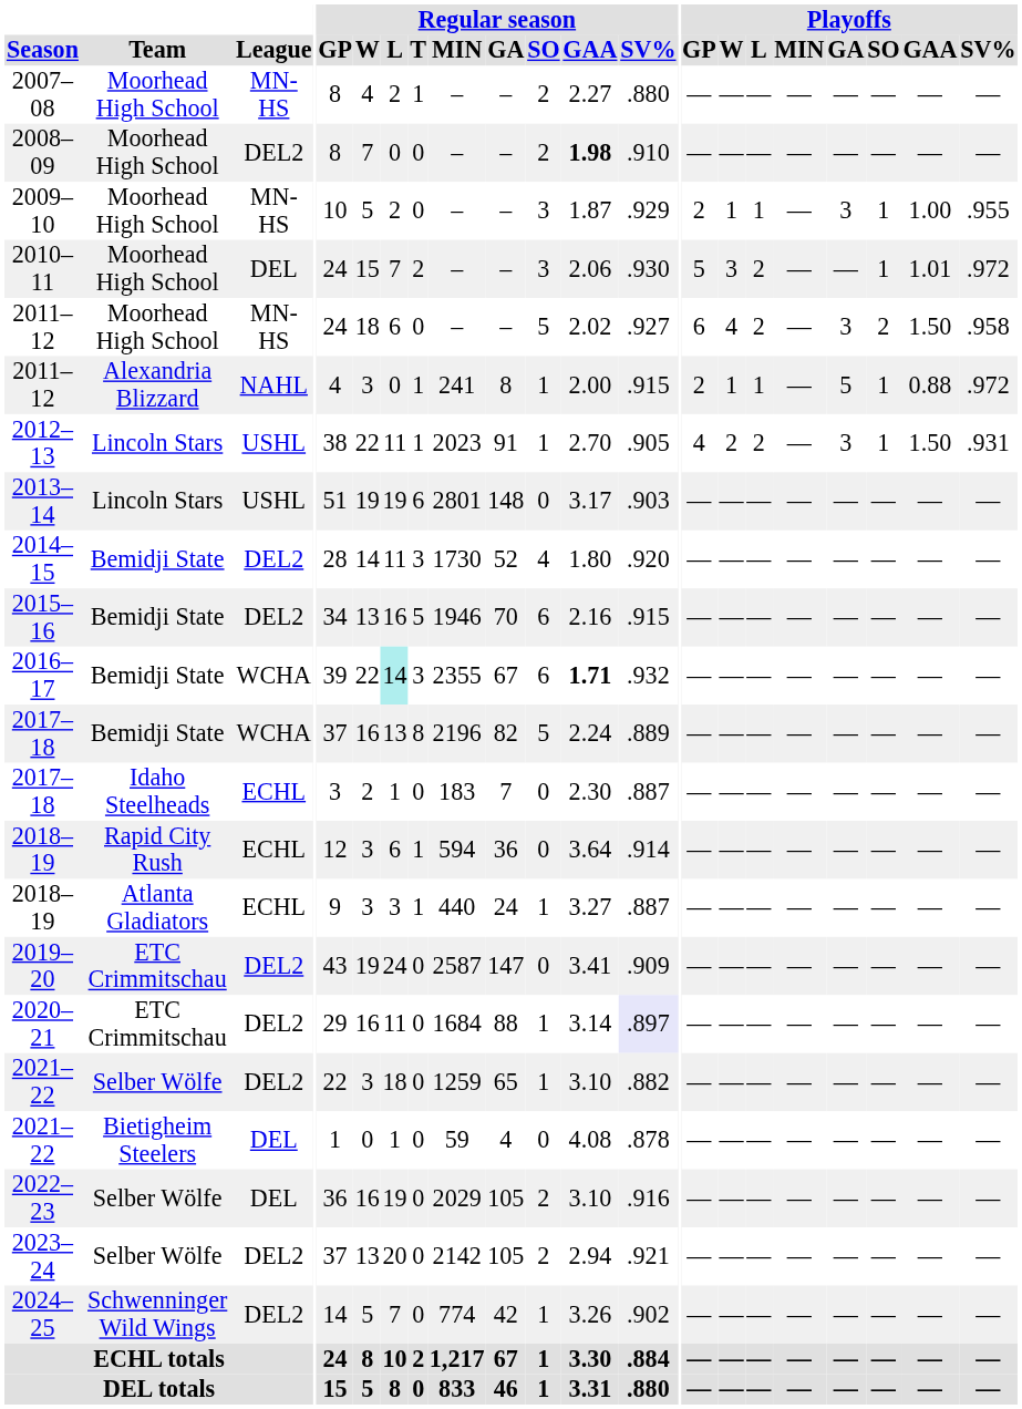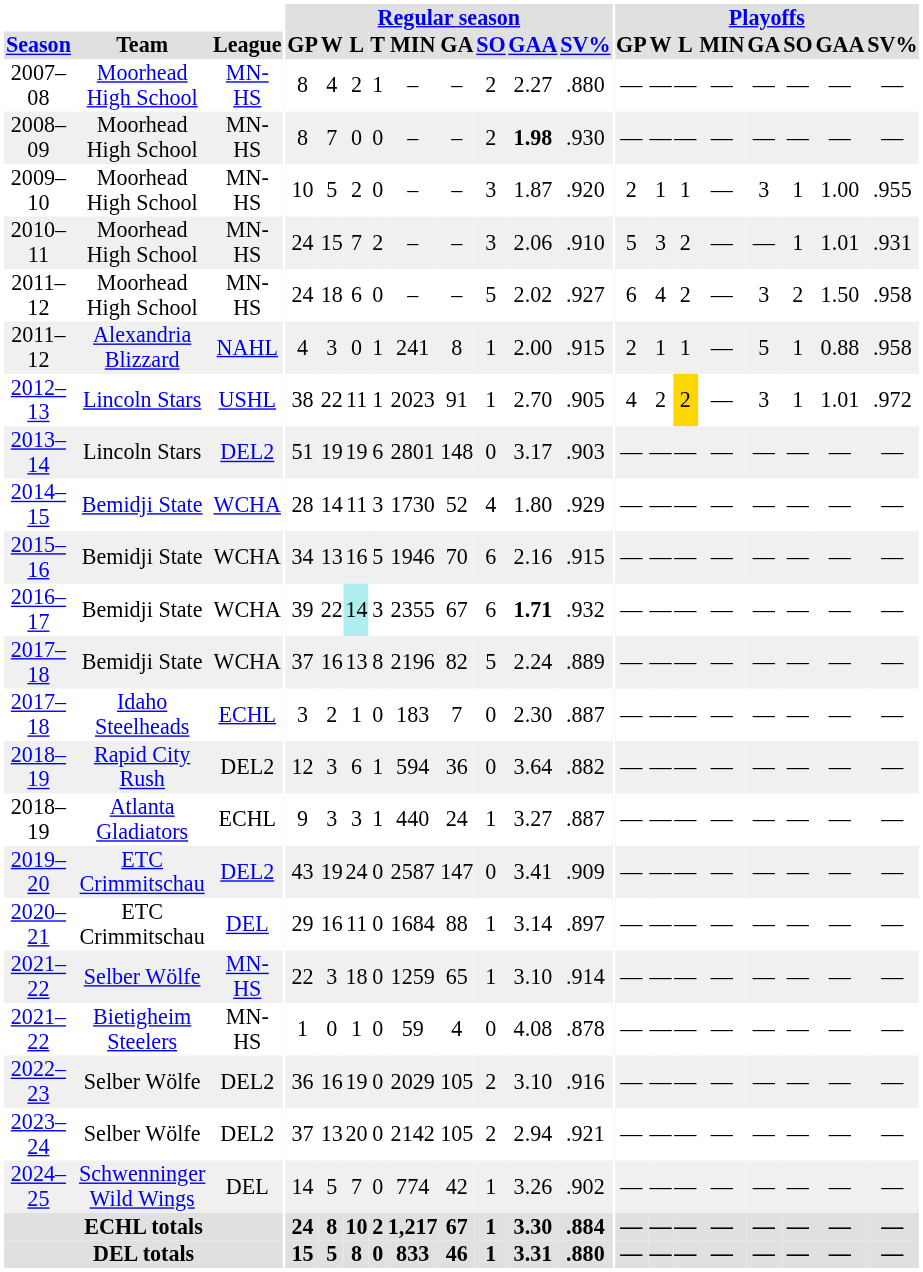2008–09 | League: DEL2 -> MN-HS
2008–09 | Regular season / SV%: .910 -> .930
2009–10 | Regular season / SV%: .929 -> .920
2010–11 | League: DEL -> MN-HS
2010–11 | Regular season / SV%: .930 -> .910
2010–11 | Playoffs / SV%: .972 -> .931
2011–12 / Alexandria Blizzard | Playoffs / SV%: .972 -> .958
2012–13 | Playoffs / L: no background -> gold background
2012–13 | Playoffs / GAA: 1.50 -> 1.01
2012–13 | Playoffs / SV%: .931 -> .972
2013–14 | League: USHL -> DEL2
2014–15 | League: DEL2 -> WCHA
2014–15 | Regular season / SV%: .920 -> .929
2015–16 | League: DEL2 -> WCHA
2018–19 / Rapid City Rush | League: ECHL -> DEL2
2018–19 / Rapid City Rush | Regular season / SV%: .914 -> .882
2020–21 | League: DEL2 -> DEL
2020–21 | Regular season / SV%: lavender background -> no background
2021–22 / Selber Wölfe | League: DEL2 -> MN-HS
2021–22 / Selber Wölfe | Regular season / SV%: .882 -> .914
2021–22 / Bietigheim Steelers | League: DEL -> MN-HS
2022–23 | League: DEL -> DEL2
2024–25 | League: DEL2 -> DEL
